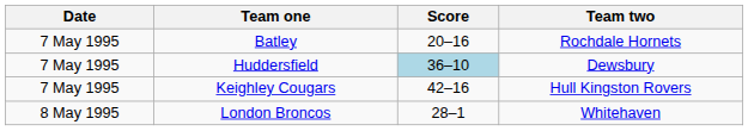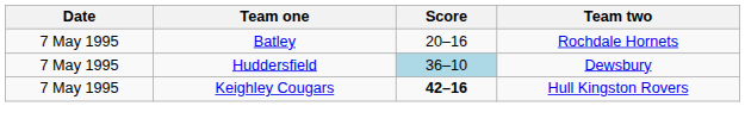Keighley Cougars | Score: normal -> bold
- row: 8 May 1995 | London Broncos | 28–1 | Whitehaven
